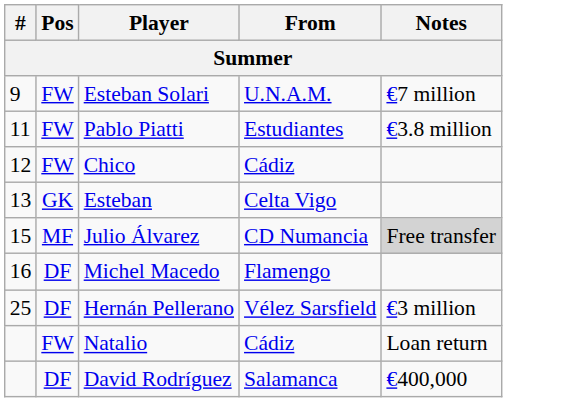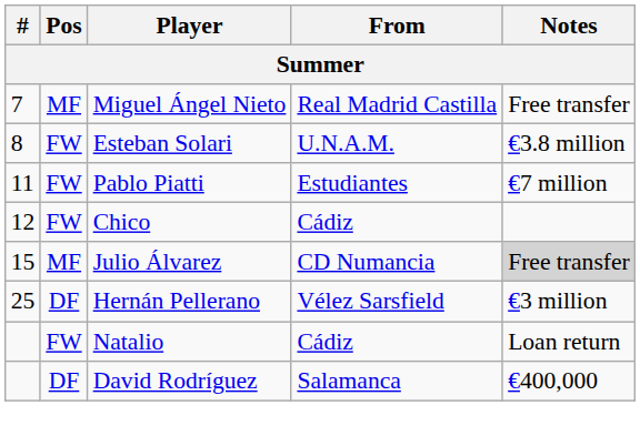+ row: 7 | MF | Miguel Ángel Nieto | Real Madrid Castilla | Free transfer
Esteban Solari | #: 9 -> 8
Esteban Solari | Notes: €7 million -> €3.8 million
Pablo Piatti | Notes: €3.8 million -> €7 million
- row: 13 | GK | Esteban | Celta Vigo
- row: 16 | DF | Michel Macedo | Flamengo
